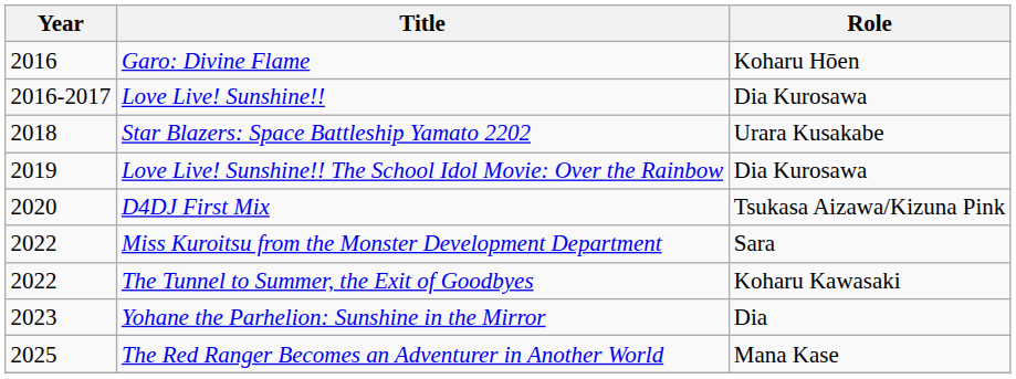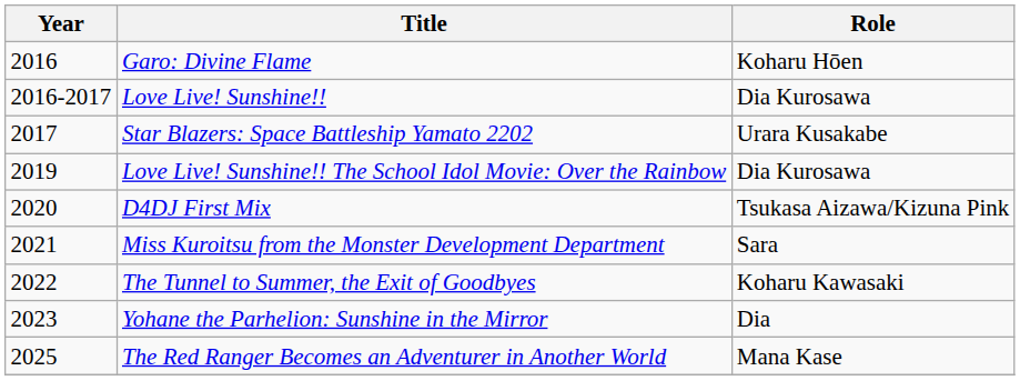Star Blazers: Space Battleship Yamato 2202 | Year: 2018 -> 2017
Miss Kuroitsu from the Monster Development Department | Year: 2022 -> 2021
